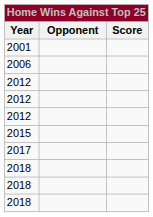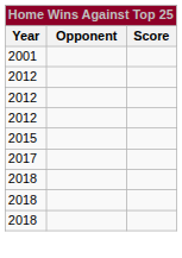- row: 2006
